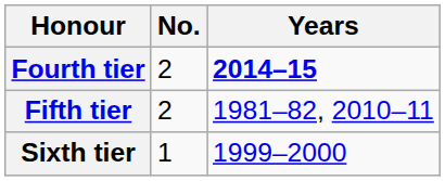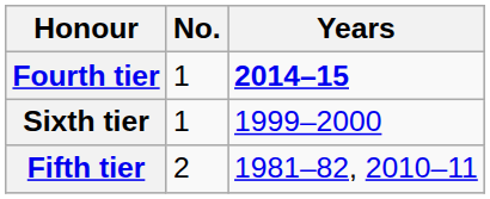Fourth tier | No.: 2 -> 1
rows swapped: Fifth tier <-> Sixth tier
